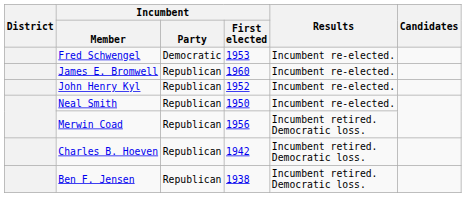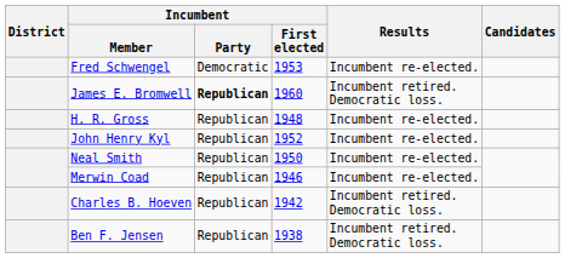James E. Bromwell | Incumbent / Party: normal -> bold
James E. Bromwell | Results: Incumbent re-elected. -> Incumbent retired. Democratic loss.
+ row: H. R. Gross | Republican | 1948 | Incumbent re-elected.
Merwin Coad | Incumbent / First elected: 1956 -> 1946
Merwin Coad | Results: Incumbent retired. Democratic loss. -> Incumbent re-elected.
